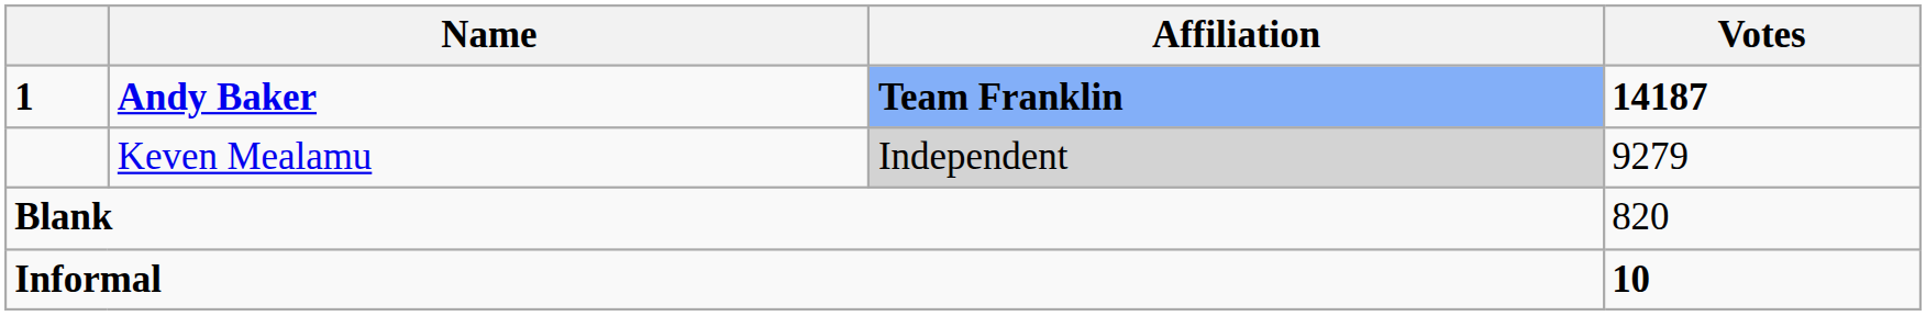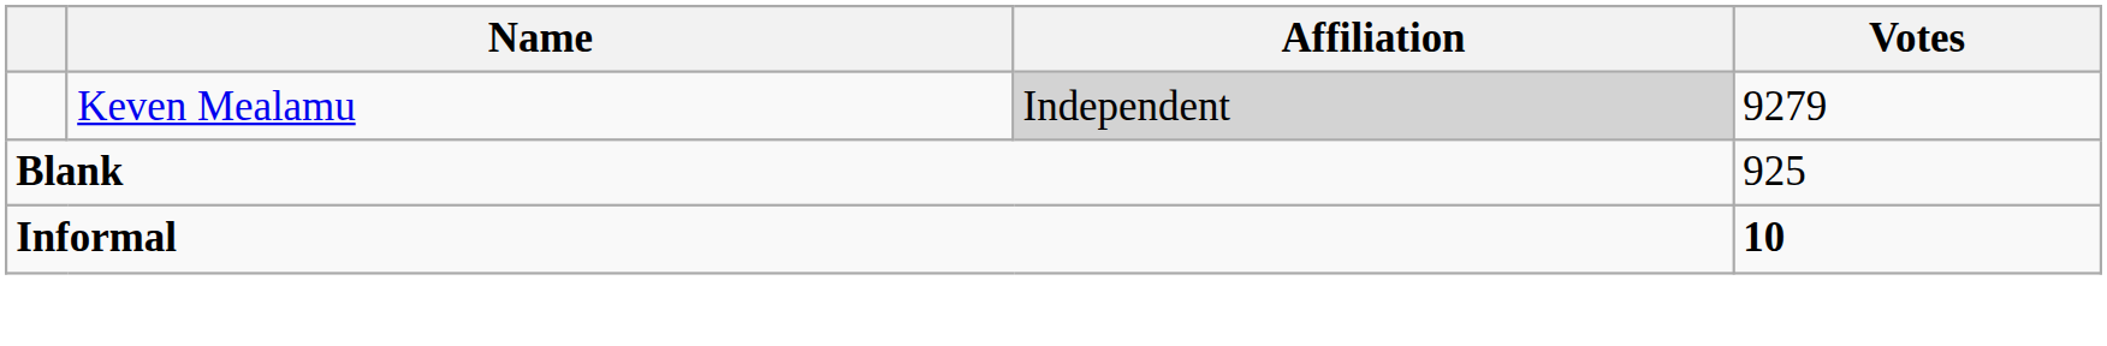- row: 1 | Andy Baker | Team Franklin | 14187
Blank | Votes: 820 -> 925
